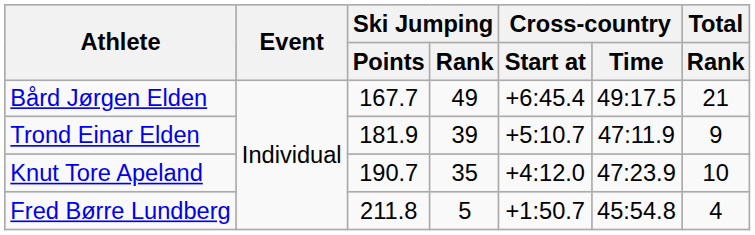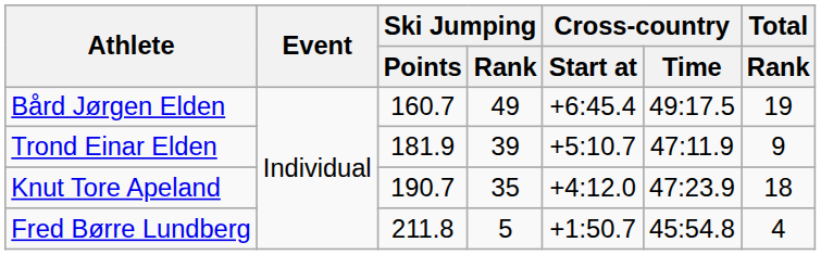Bård Jørgen Elden | Ski Jumping / Points: 167.7 -> 160.7
Bård Jørgen Elden | Total / Rank: 21 -> 19
Knut Tore Apeland | Total / Rank: 10 -> 18
